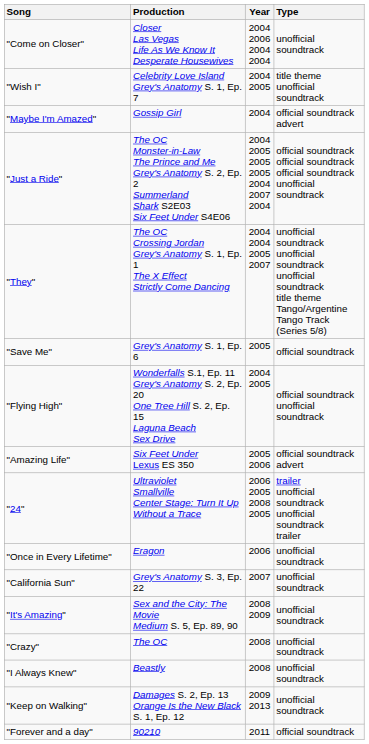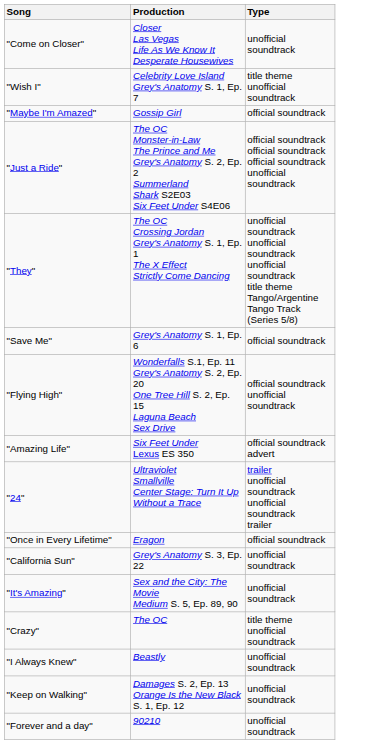- column: Year | 2004 2006 2004 2004 | 2004 2005 | 2004 | 2004 2005 2005 2005 2004 2007 2004 | 2004 2004 2005 2007 | 2005 | 2004 2005 | 2005 2006 | 2006 2005 2008 2005 | 2006 | 2007 | 2008 2009 | 2008 | 2008 | 2009 2013 | 2011
"Maybe I'm Amazed" | Type: official soundtrack advert -> official soundtrack
"Once in Every Lifetime" | Type: unofficial soundtrack -> official soundtrack
"Crazy" | Type: unofficial soundtrack -> title theme unofficial soundtrack
"Forever and a day" | Type: official soundtrack -> unofficial soundtrack
